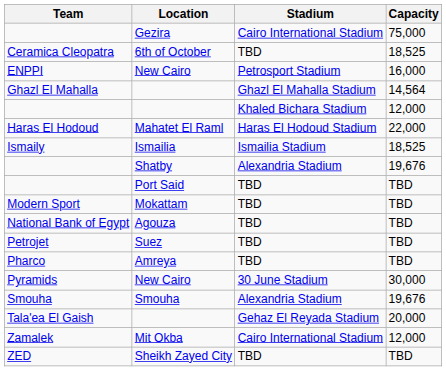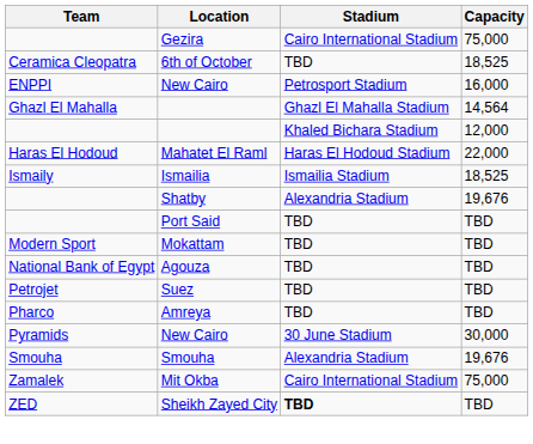- row: Tala'ea El Gaish | Gehaz El Reyada Stadium | 20,000
Zamalek | Capacity: 12,000 -> 75,000
ZED | Stadium: normal -> bold
